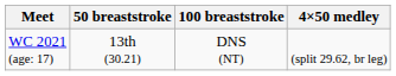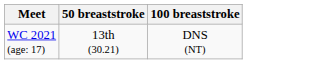- column: 4×50 medley | (split 29.62, br leg)
